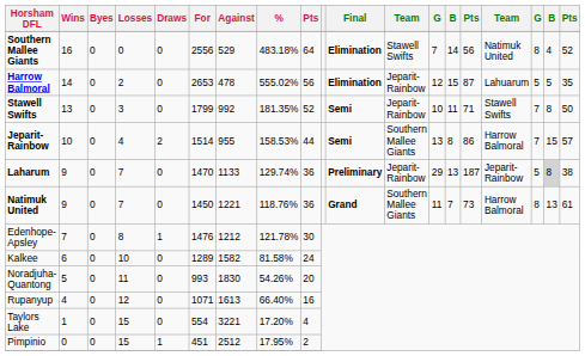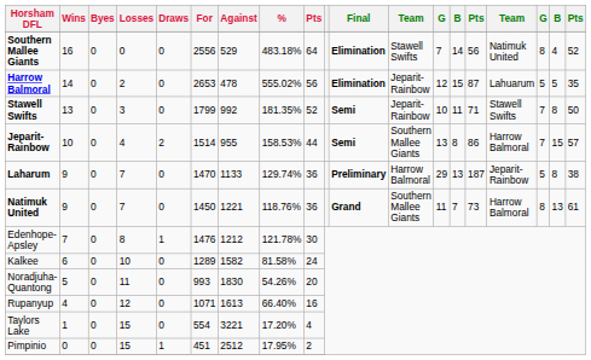Laharum | column 12: Jeparit-Rainbow -> Harrow Balmoral
Laharum | column 18: lightgrey background -> no background
